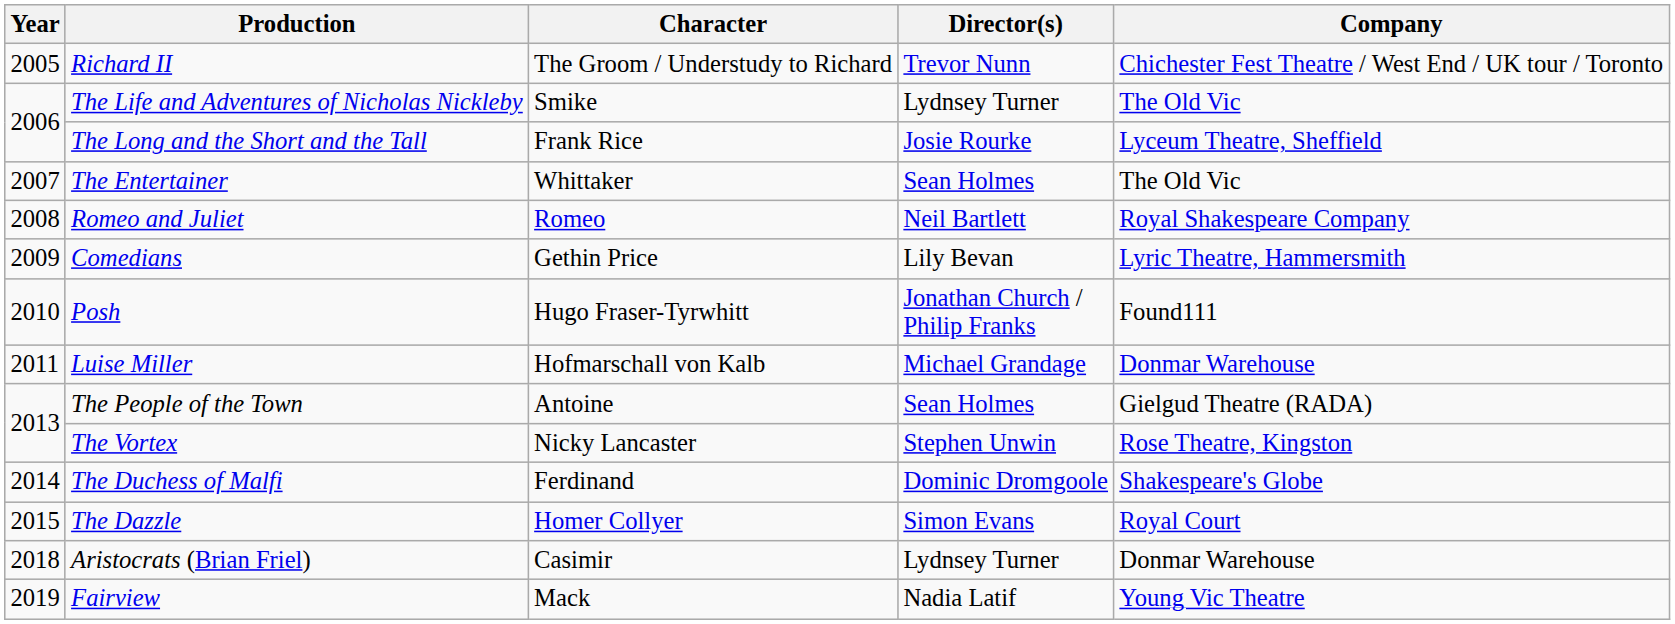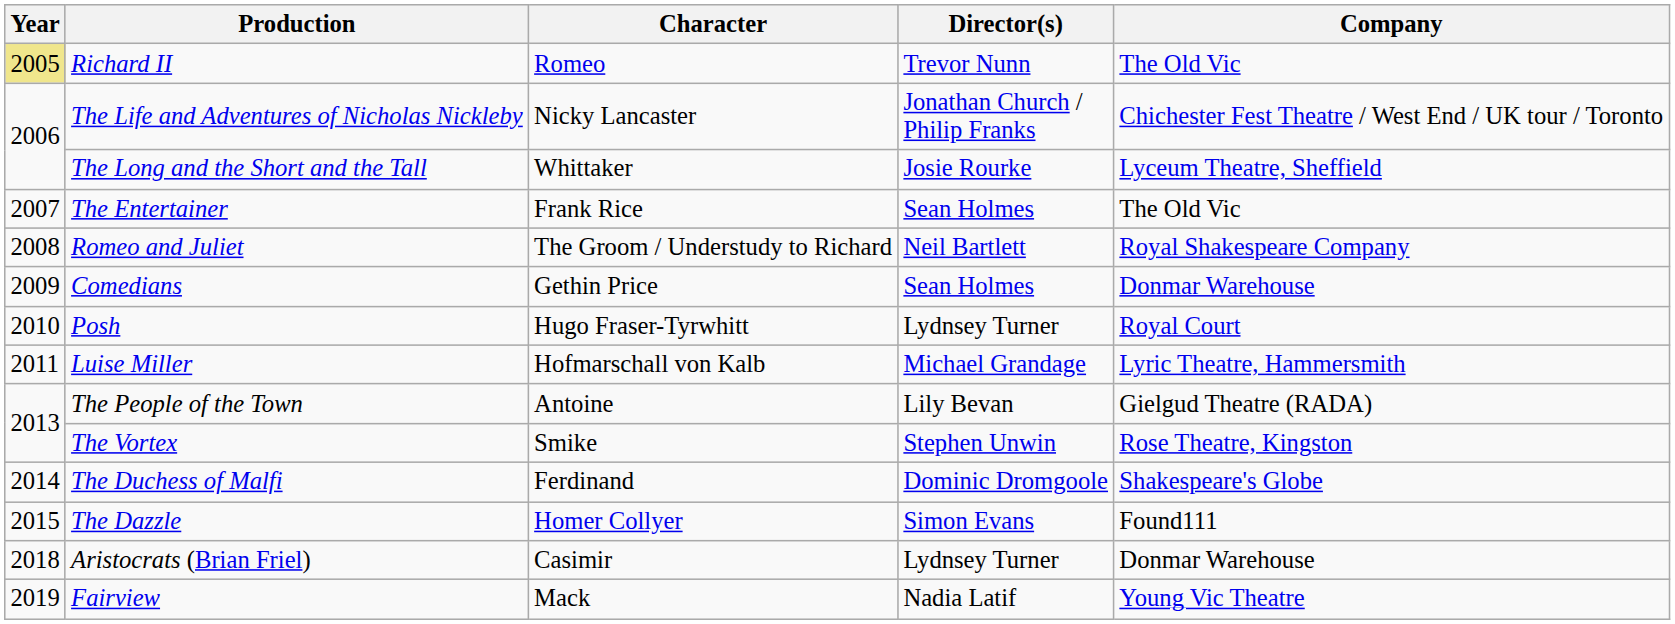Richard II | Year: no background -> khaki background
Richard II | Character: The Groom / Understudy to Richard -> Romeo
Richard II | Company: Chichester Fest Theatre / West End / UK tour / Toronto -> The Old Vic
The Life and Adventures of Nicholas Nickleby | Character: Smike -> Nicky Lancaster
The Life and Adventures of Nicholas Nickleby | Director(s): Lydnsey Turner -> Jonathan Church / Philip Franks
The Life and Adventures of Nicholas Nickleby | Company: The Old Vic -> Chichester Fest Theatre / West End / UK tour / Toronto
The Long and the Short and the Tall | Character: Frank Rice -> Whittaker
The Entertainer | Character: Whittaker -> Frank Rice
Romeo and Juliet | Character: Romeo -> The Groom / Understudy to Richard
Comedians | Director(s): Lily Bevan -> Sean Holmes
Comedians | Company: Lyric Theatre, Hammersmith -> Donmar Warehouse
Posh | Director(s): Jonathan Church / Philip Franks -> Lydnsey Turner
Posh | Company: Found111 -> Royal Court
Luise Miller | Company: Donmar Warehouse -> Lyric Theatre, Hammersmith
The People of the Town | Director(s): Sean Holmes -> Lily Bevan
The Vortex | Character: Nicky Lancaster -> Smike
The Dazzle | Company: Royal Court -> Found111
